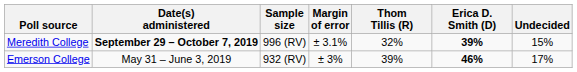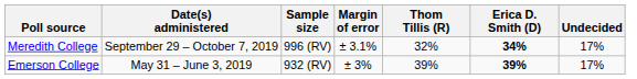Meredith College | Date(s) administered: bold -> normal
Meredith College | Erica D. Smith (D): 39% -> 34%
Meredith College | Undecided: 15% -> 17%
Emerson College | Erica D. Smith (D): 46% -> 39%
